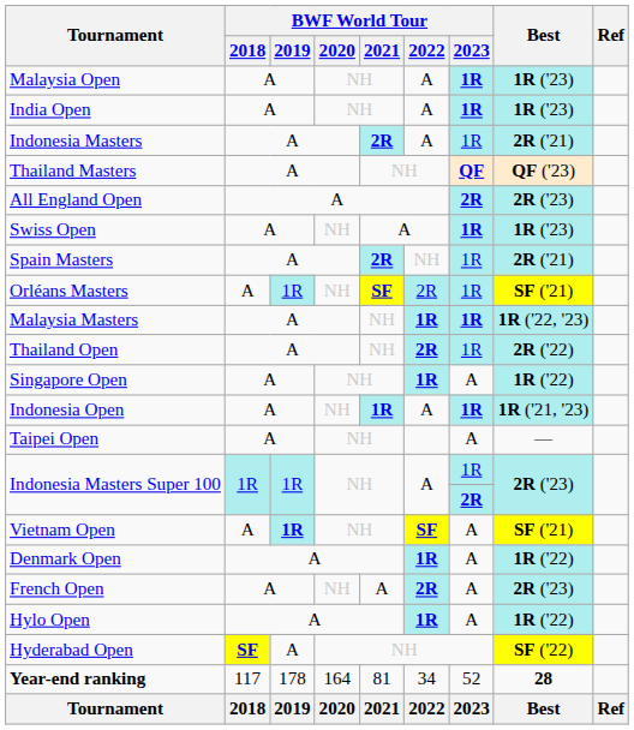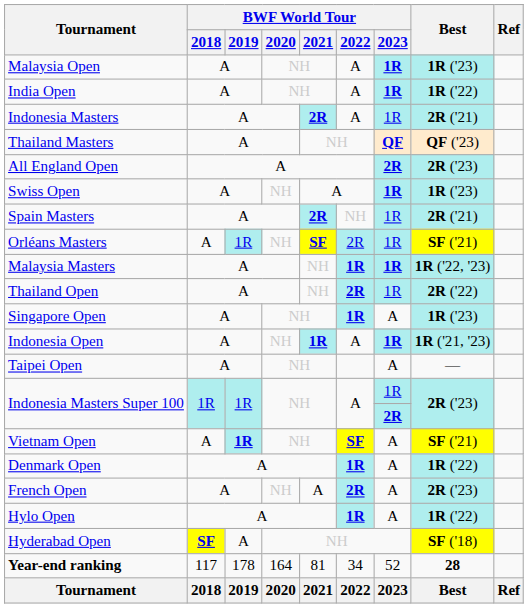India Open | Best: 1R ('23) -> 1R ('22)
Singapore Open | Best: 1R ('22) -> 1R ('23)
Hyderabad Open | Best: SF ('22) -> SF ('18)
